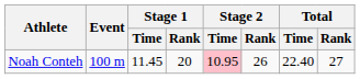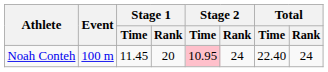Noah Conteh | Stage 2 / Rank: 26 -> 24
Noah Conteh | Total / Rank: 27 -> 24
